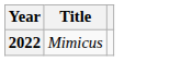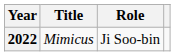+ column: Role | Ji Soo-bin
